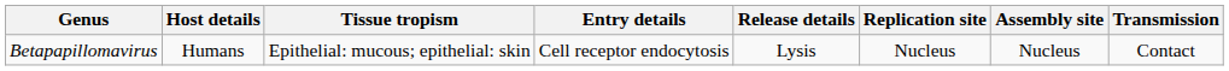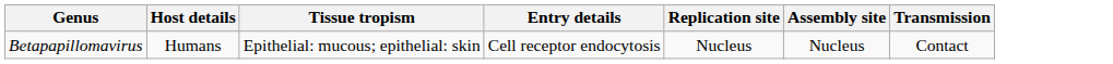- column: Release details | Lysis
